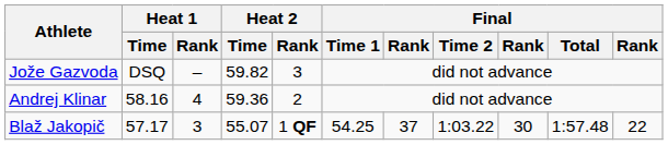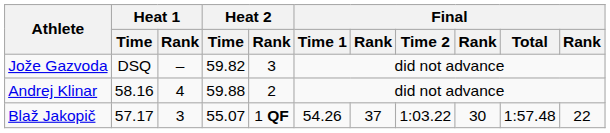Andrej Klinar | Heat 2 / Time: 59.36 -> 59.88
Blaž Jakopič | Final / Time 1: 54.25 -> 54.26
